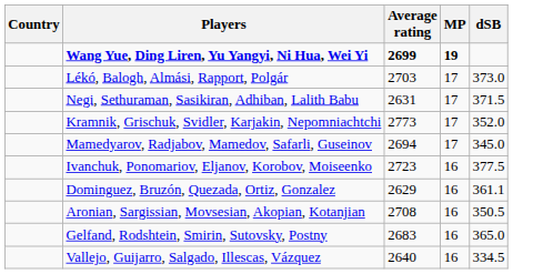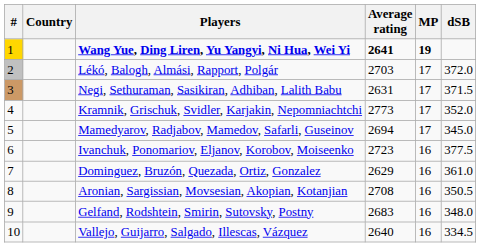+ column: # | 1 | 2 | 3 | 4 | 5 | 6 | 7 | 8 | 9 | 10
Wang Yue, Ding Liren, Yu Yangyi, Ni Hua, Wei Yi | Average rating: 2699 -> 2641
Lékó, Balogh, Almási, Rapport, Polgár | dSB: 373.0 -> 372.0
Dominguez, Bruzón, Quezada, Ortiz, Gonzalez | dSB: 361.1 -> 361.0
Gelfand, Rodshtein, Smirin, Sutovsky, Postny | dSB: 365.0 -> 348.0
